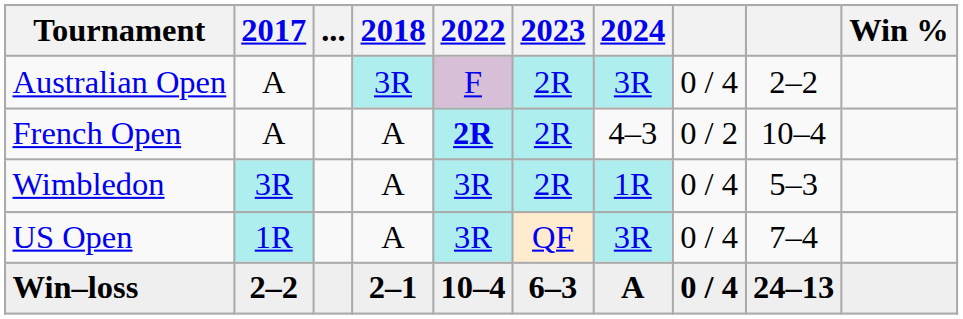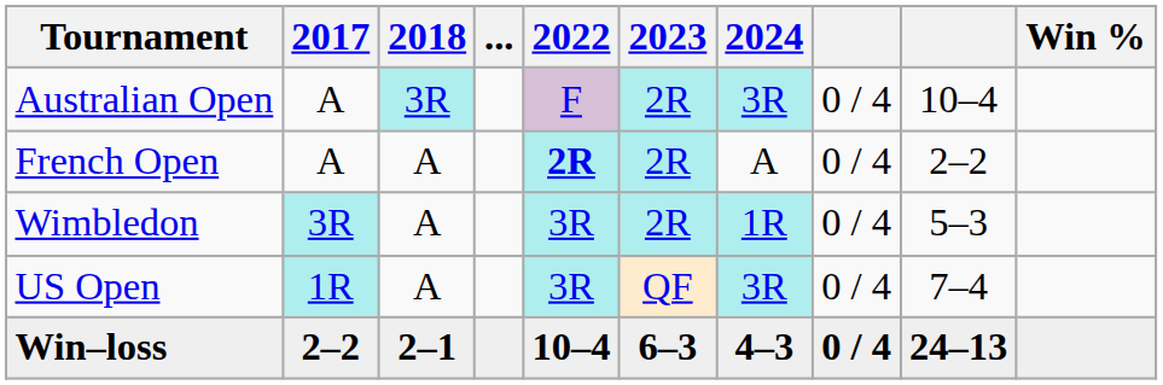columns swapped: 2018 <-> ...
Australian Open | column 9: 2–2 -> 10–4
French Open | 2024: 4–3 -> A
French Open | column 8: 0 / 2 -> 0 / 4
French Open | column 9: 10–4 -> 2–2
Win–loss | 2024: A -> 4–3
